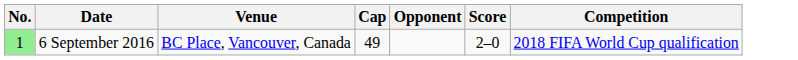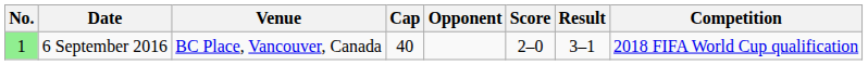+ column: Result | 3–1
6 September 2016 | Cap: 49 -> 40
